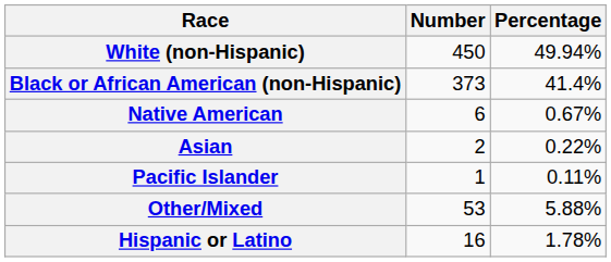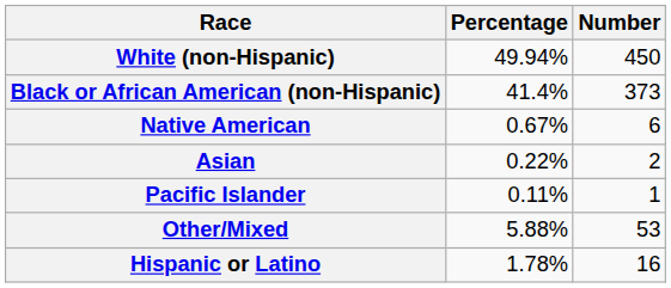columns swapped: Number <-> Percentage
